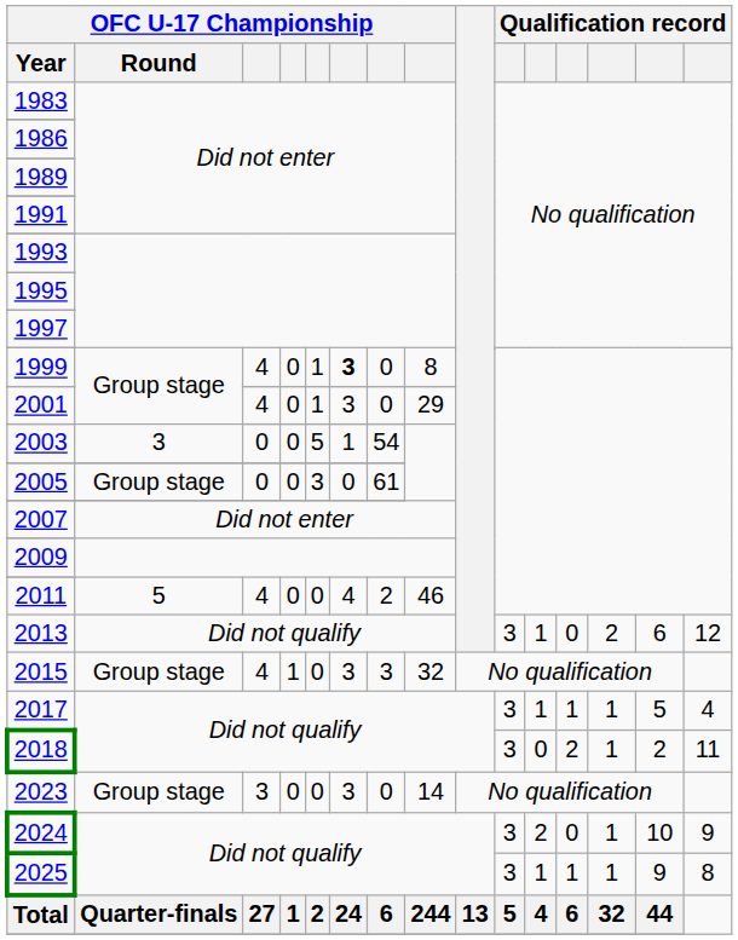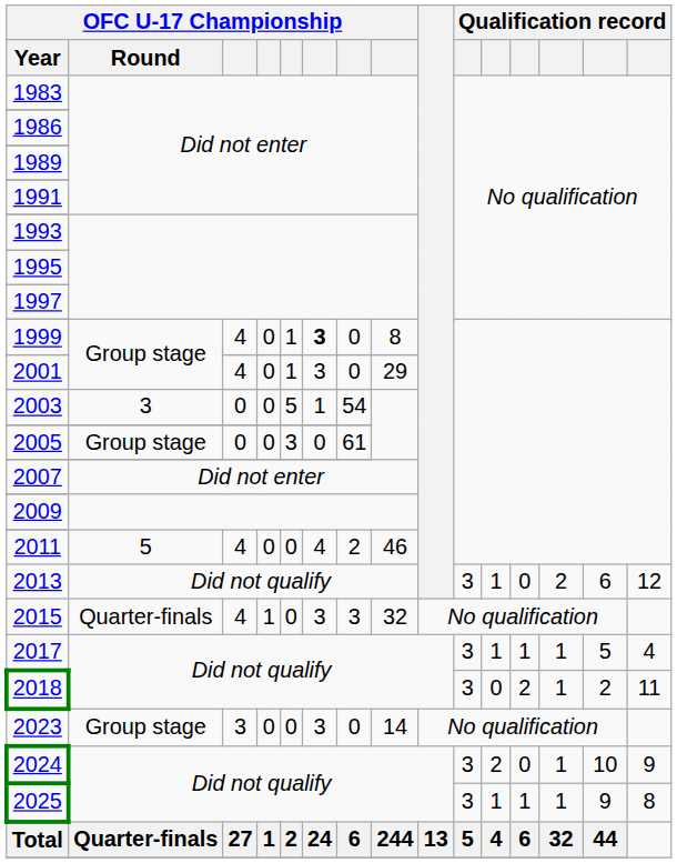2015 | OFC U-17 Championship / Round: Group stage -> Quarter-finals
